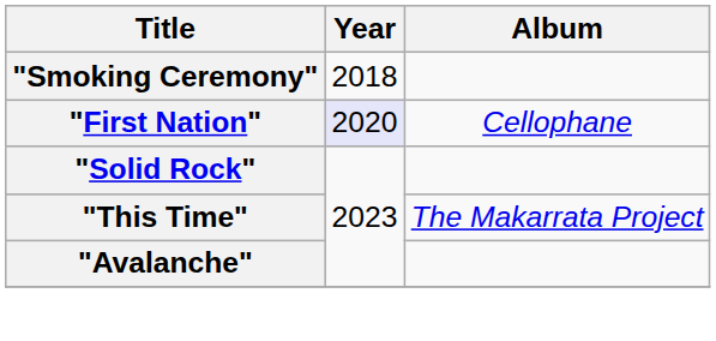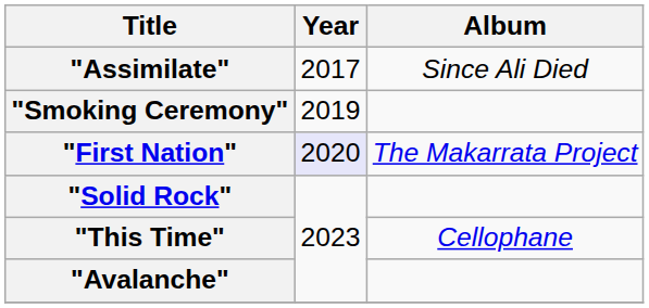+ row: "Assimilate" | 2017 | Since Ali Died
"Smoking Ceremony" | Year: 2018 -> 2019
"First Nation" | Album: Cellophane -> The Makarrata Project
"This Time" | Album: The Makarrata Project -> Cellophane
